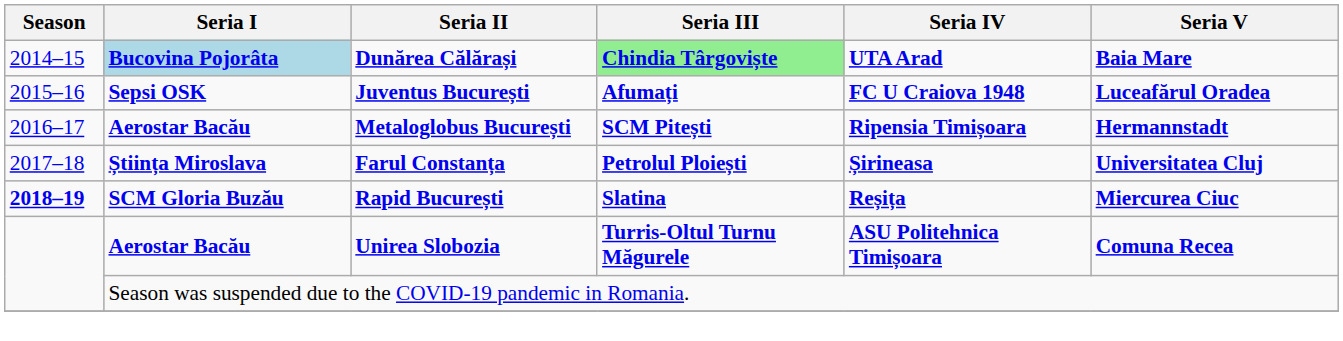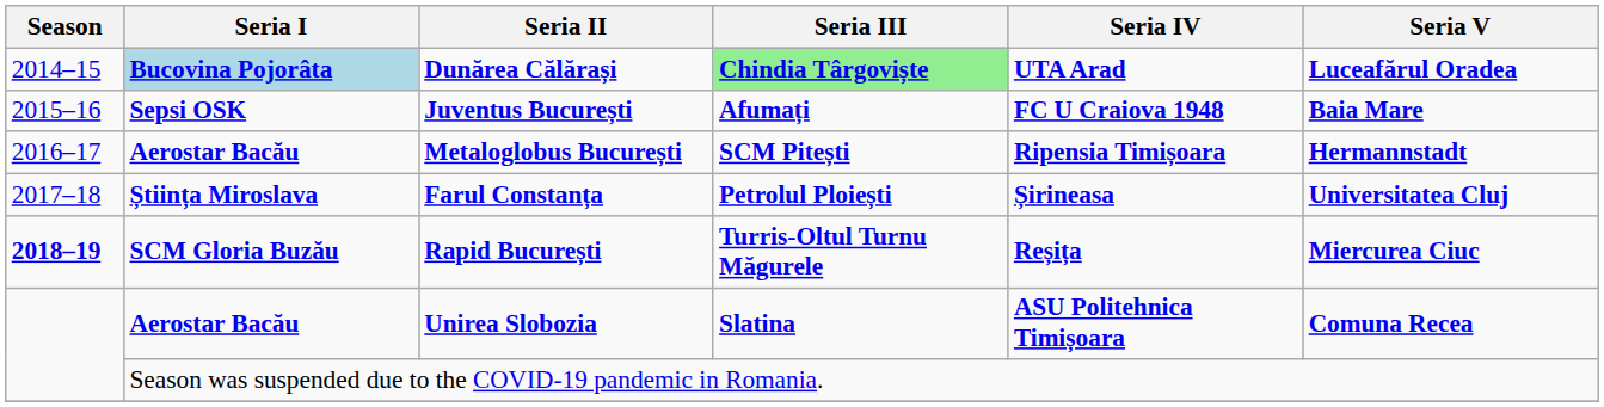Dunărea Călărași | Seria V: Baia Mare -> Luceafărul Oradea
Juventus București | Seria V: Luceafărul Oradea -> Baia Mare
Rapid București | Seria III: Slatina -> Turris-Oltul Turnu Măgurele
Unirea Slobozia | Seria III: Turris-Oltul Turnu Măgurele -> Slatina
